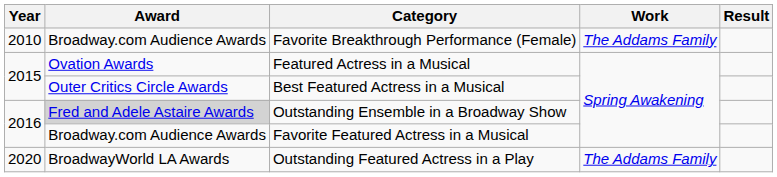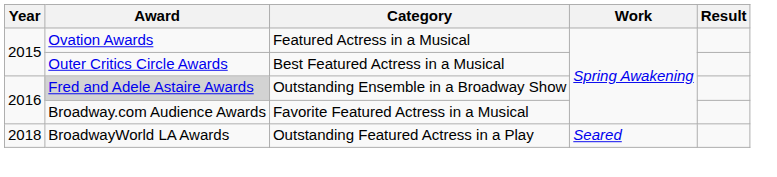- row: 2010 | Broadway.com Audience Awards | Favorite Breakthrough Performance (Female) | The Addams Family
Outstanding Featured Actress in a Play | Year: 2020 -> 2018
Outstanding Featured Actress in a Play | Work: The Addams Family -> Seared
